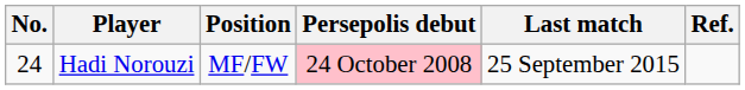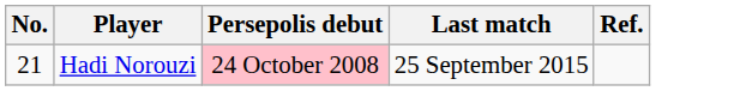- column: Position | MF/FW
Hadi Norouzi | No.: 24 -> 21
